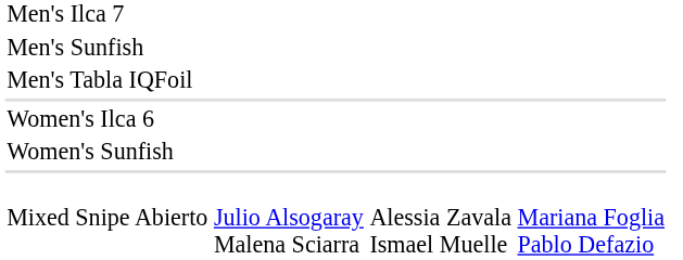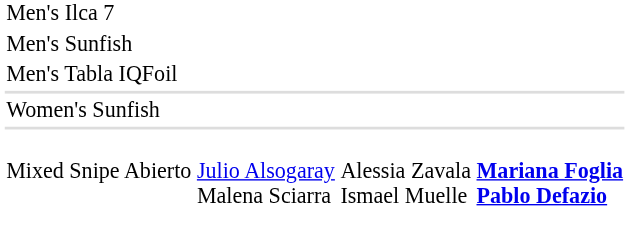- row: Women's Ilca 6
Mixed Snipe Abierto | column 4: normal -> bold
